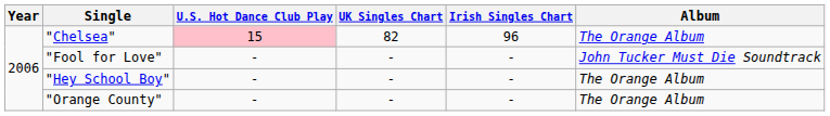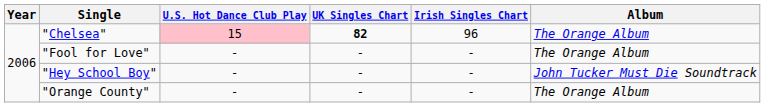"Chelsea" | UK Singles Chart: normal -> bold
"Fool for Love" | Album: John Tucker Must Die Soundtrack -> The Orange Album
"Hey School Boy" | Album: The Orange Album -> John Tucker Must Die Soundtrack
